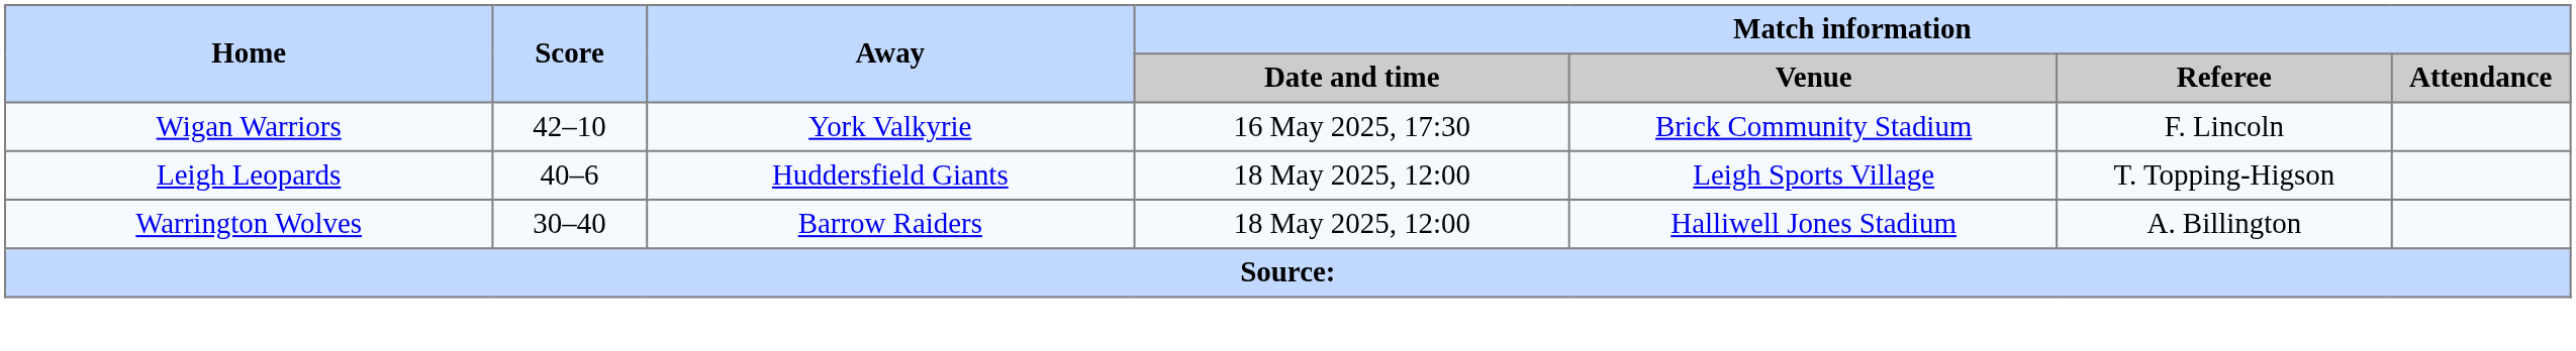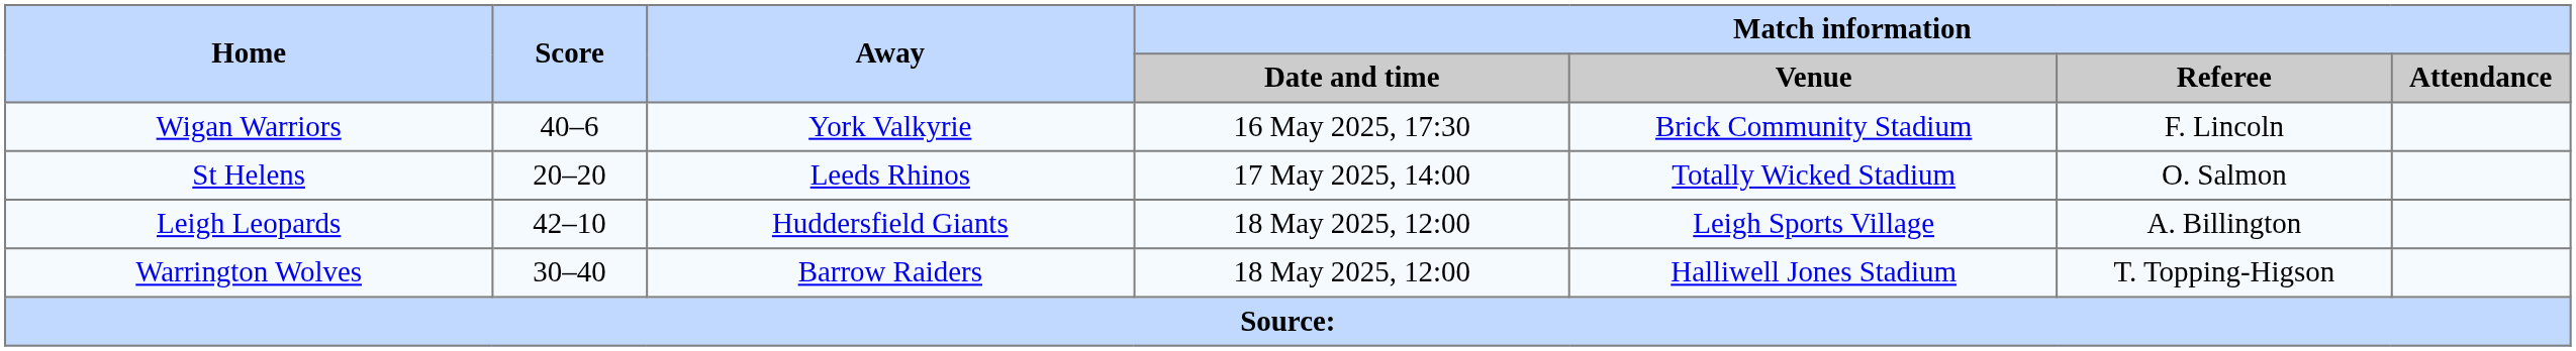Wigan Warriors | Score: 42–10 -> 40–6
+ row: St Helens | 20–20 | Leeds Rhinos | 17 May 2025, 14:00 | Totally Wicked Stadium | O. Salmon
Leigh Leopards | Score: 40–6 -> 42–10
Leigh Leopards | Match information / Referee: T. Topping-Higson -> A. Billington
Warrington Wolves | Match information / Referee: A. Billington -> T. Topping-Higson
